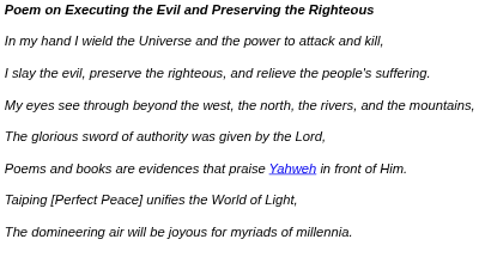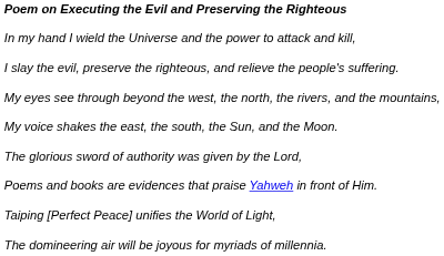+ row: My voice shakes the east, the south, the Sun, and the Moon.
